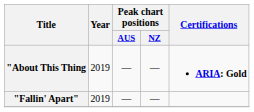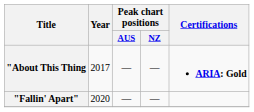"About This Thing | Year: 2019 -> 2017
"Fallin' Apart" | Year: 2019 -> 2020
